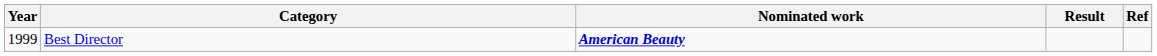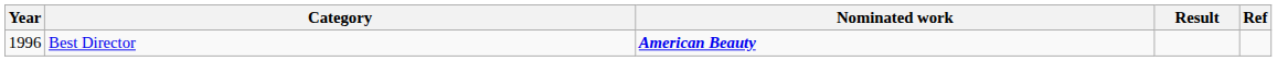Best Director | Year: 1999 -> 1996
